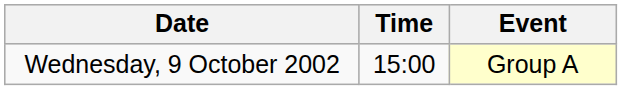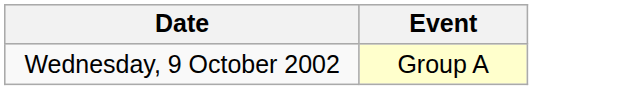- column: Time | 15:00
